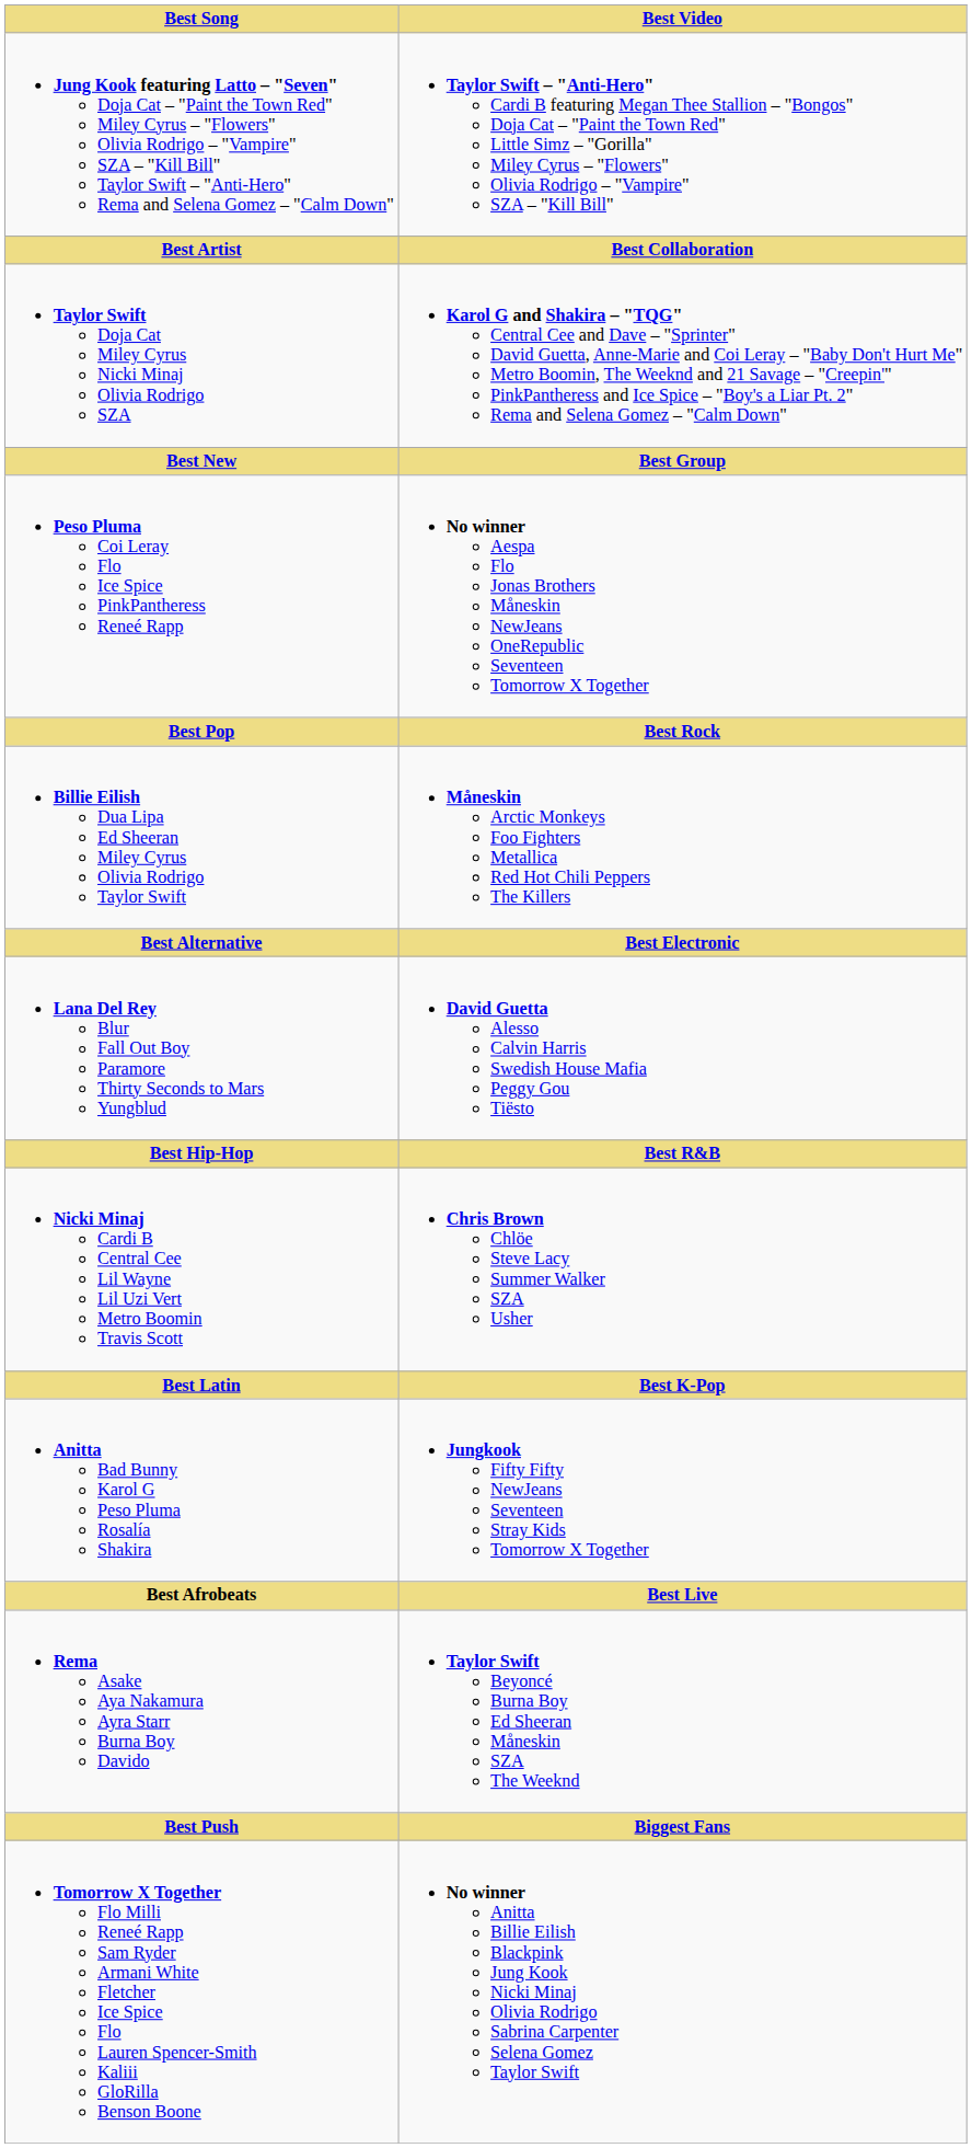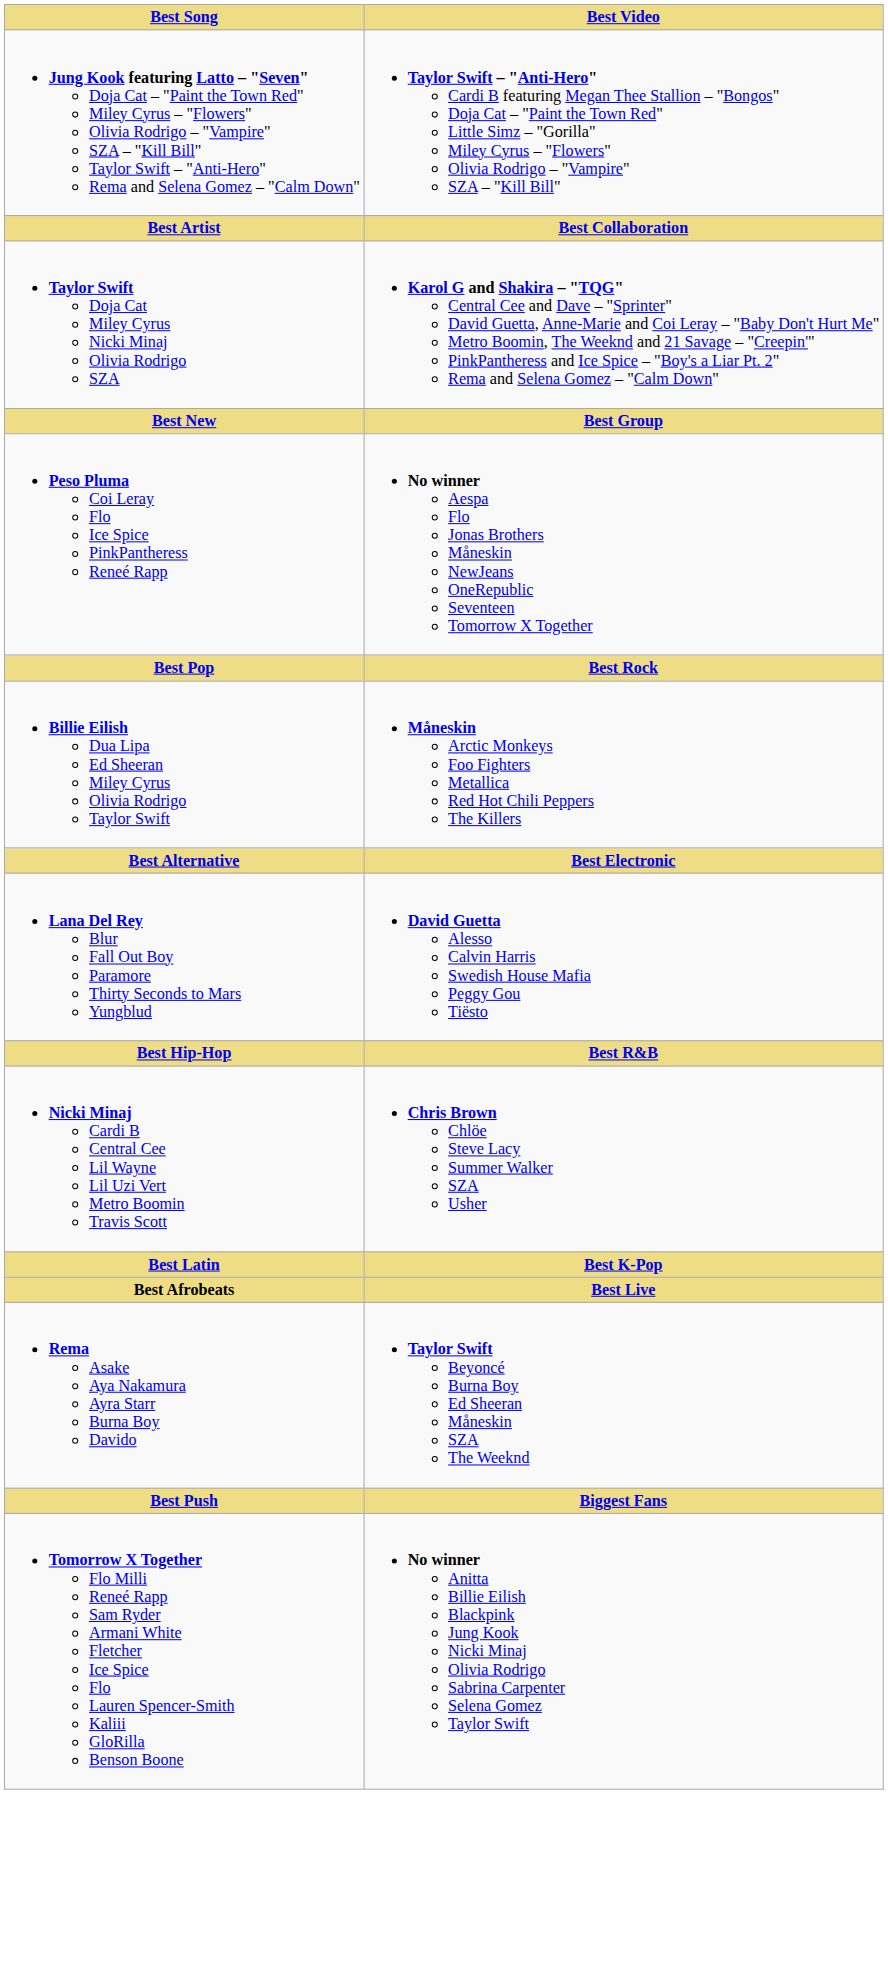- row: Anitta Bad Bunny Karol G Peso Pluma Rosalía Shakira | Jungkook Fifty Fifty NewJeans Seventeen Stray Kids Tomorrow X Together
